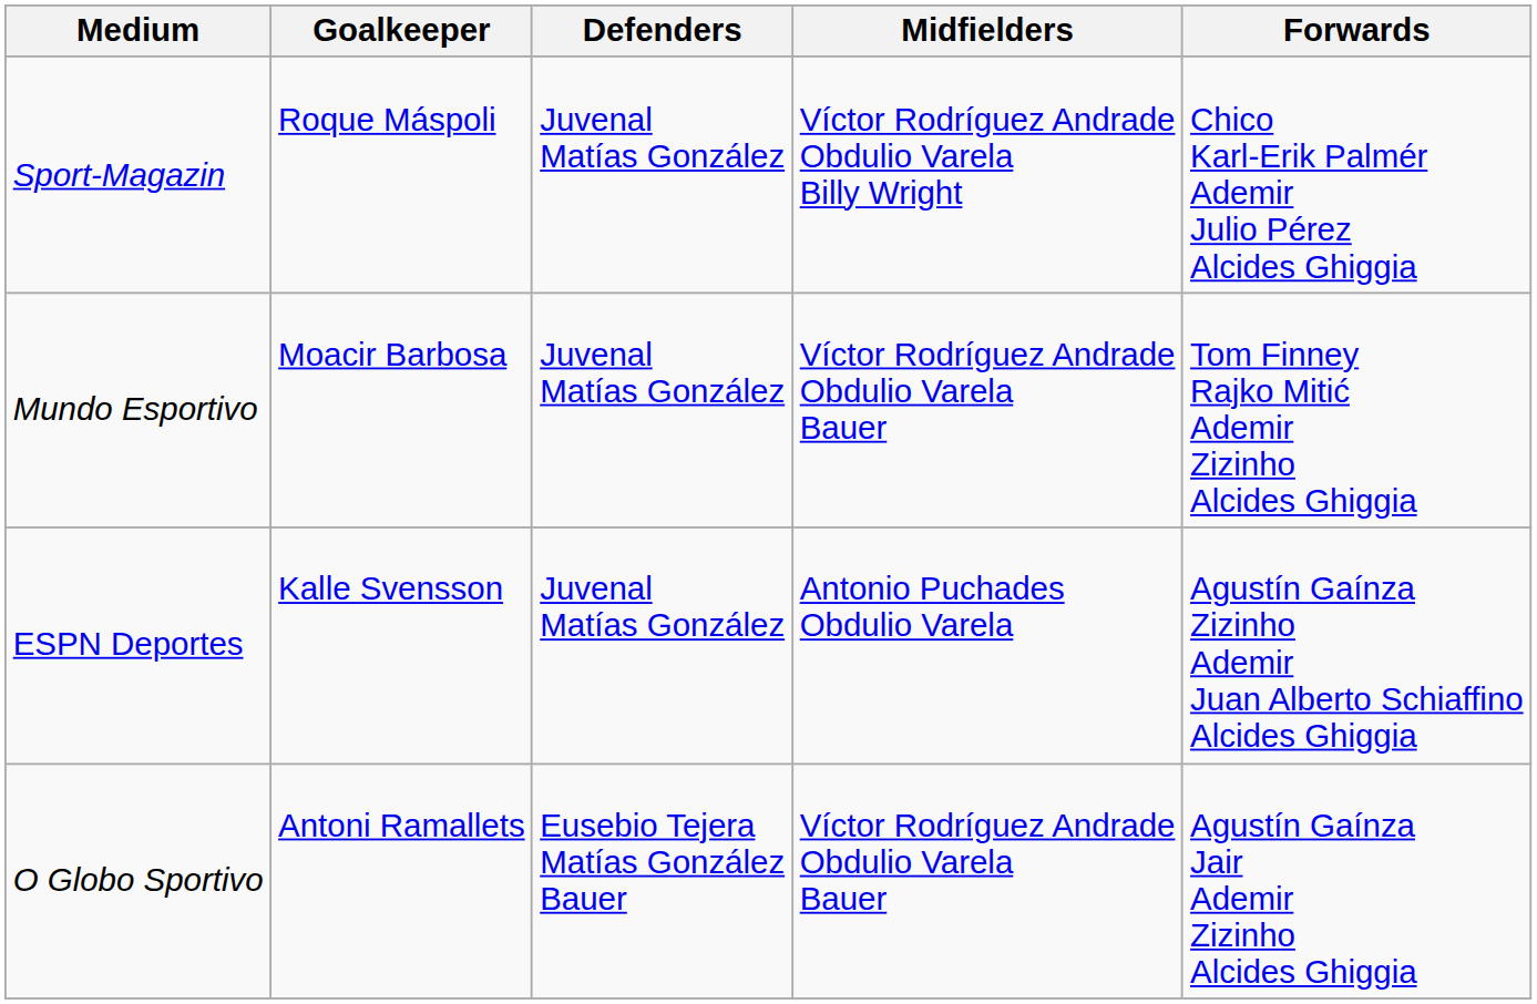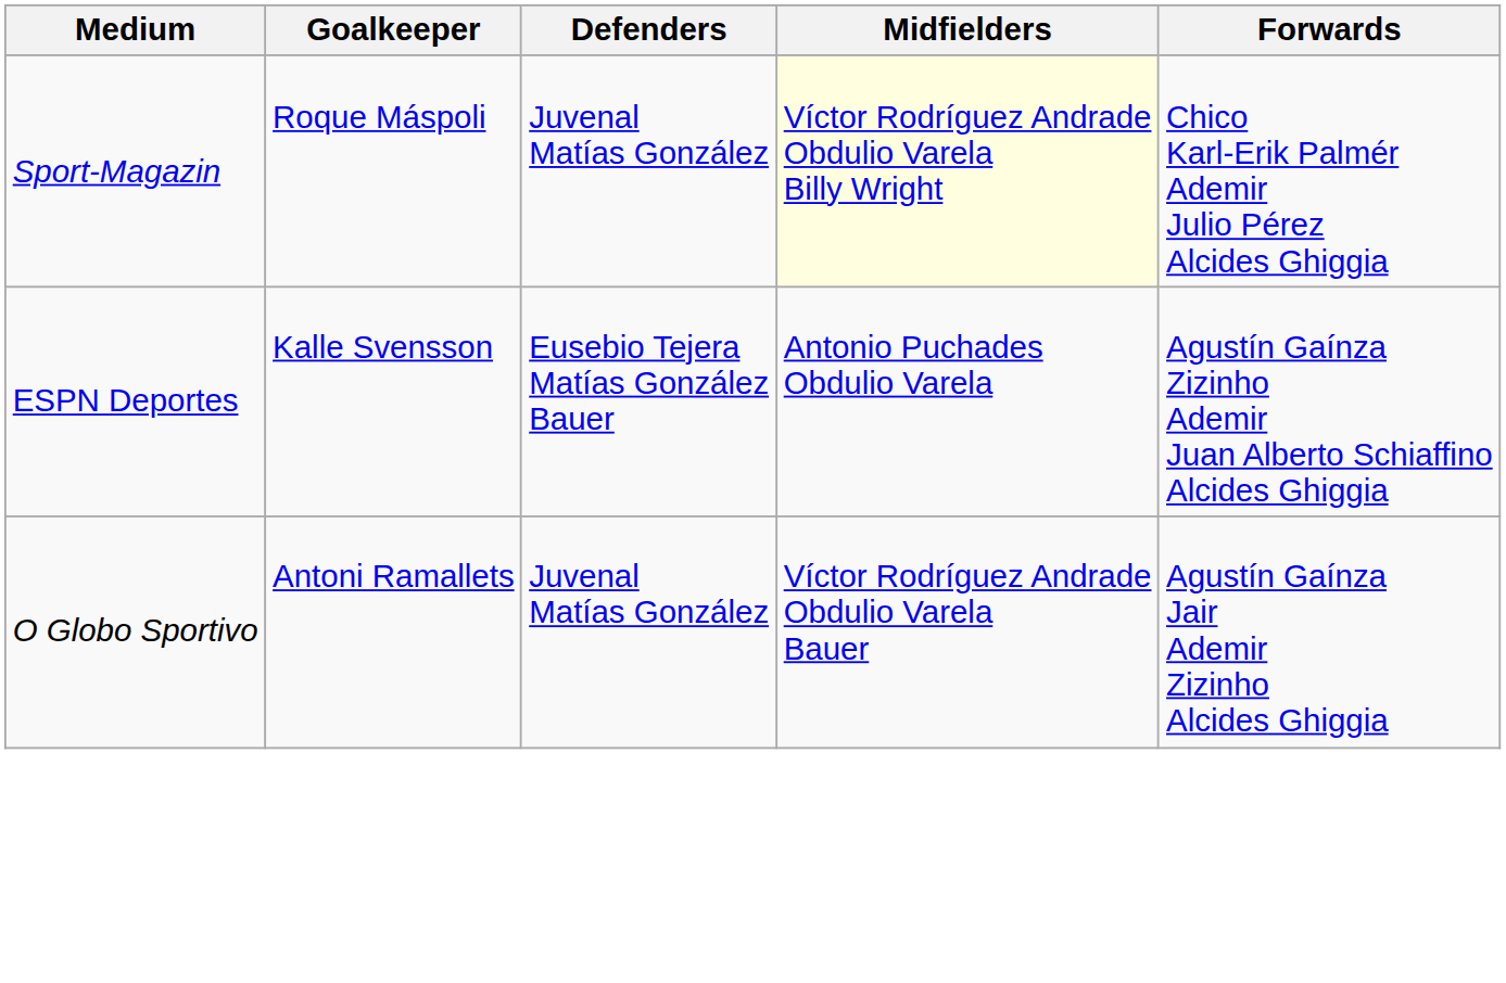Sport-Magazin | Midfielders: no background -> lightyellow background
- row: Mundo Esportivo | Moacir Barbosa | Juvenal Matías González | Víctor Rodríguez Andrade Obdulio Varela Bauer | Tom Finney Rajko Mitić Ademir Zizinho Alcides Ghiggia
ESPN Deportes | Defenders: Juvenal Matías González -> Eusebio Tejera Matías González Bauer
O Globo Sportivo | Defenders: Eusebio Tejera Matías González Bauer -> Juvenal Matías González
